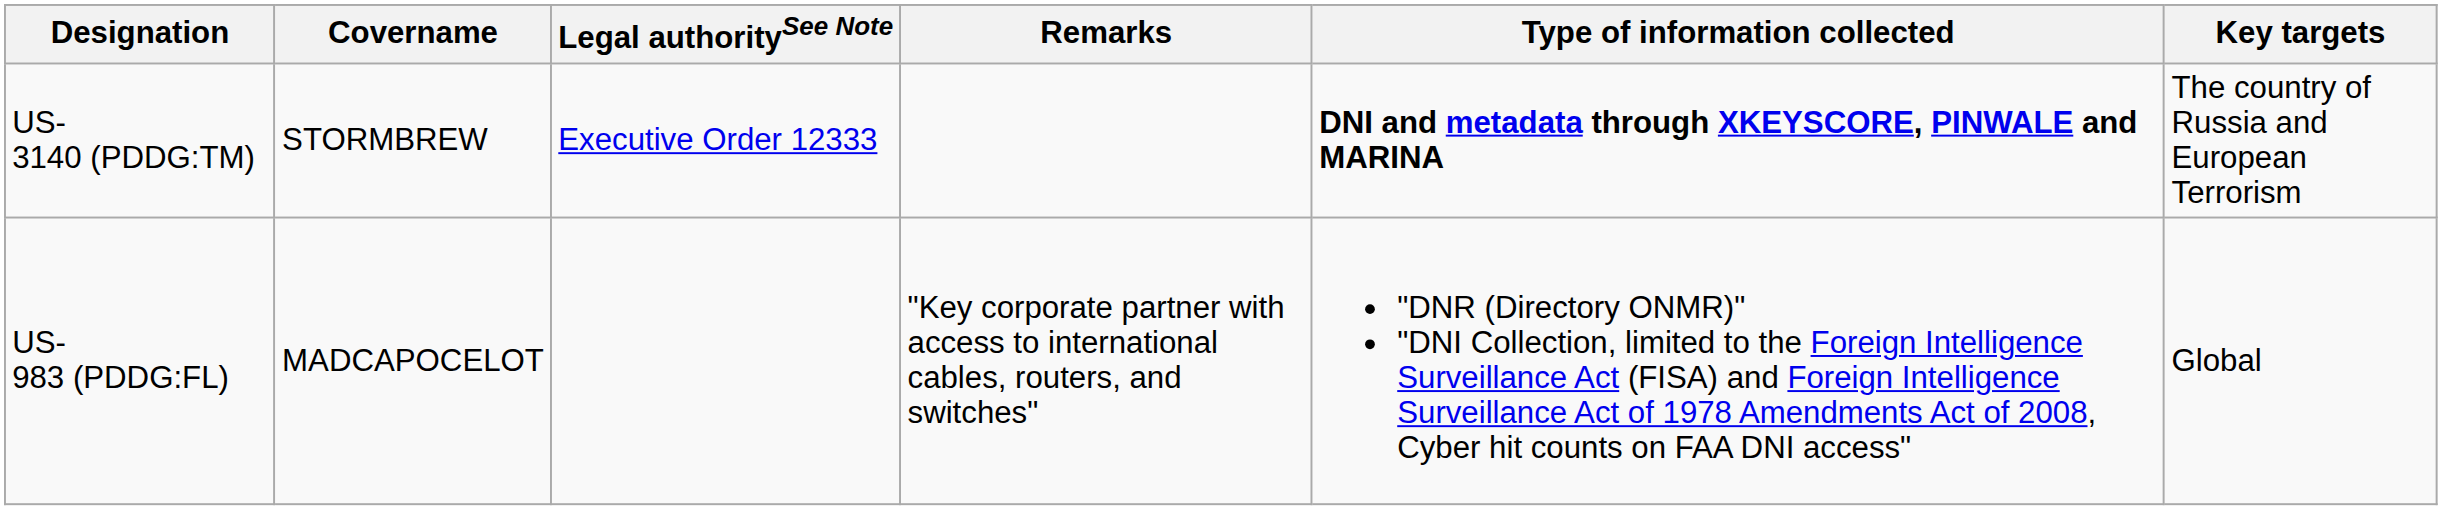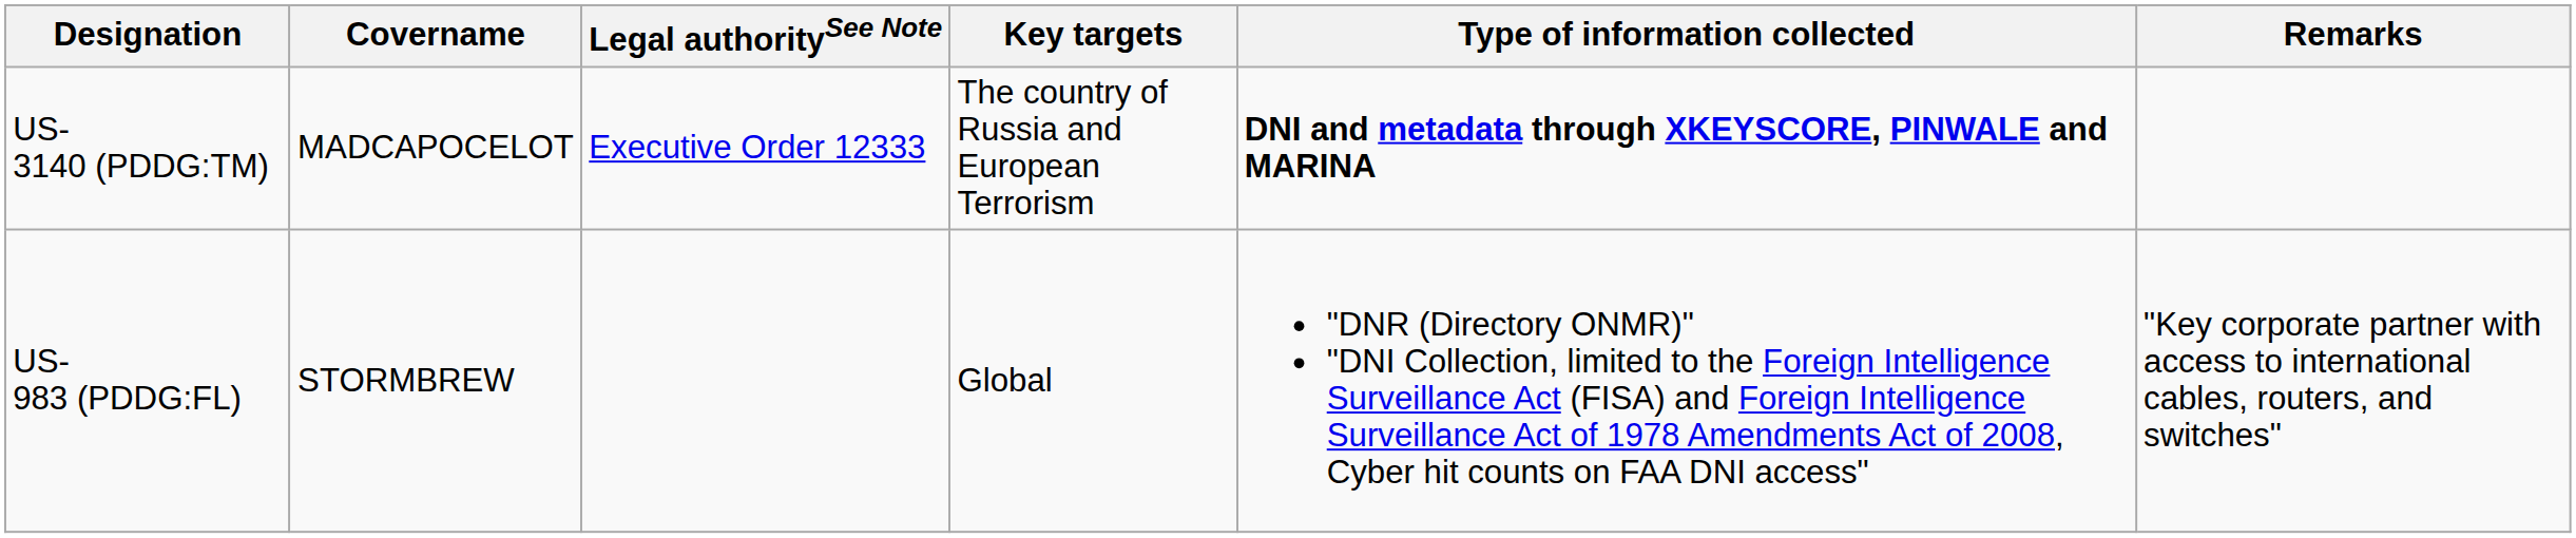columns swapped: Key targets <-> Remarks
US-3140 (PDDG:TM) | Covername: STORMBREW -> MADCAPOCELOT
US-983 (PDDG:FL) | Covername: MADCAPOCELOT -> STORMBREW
